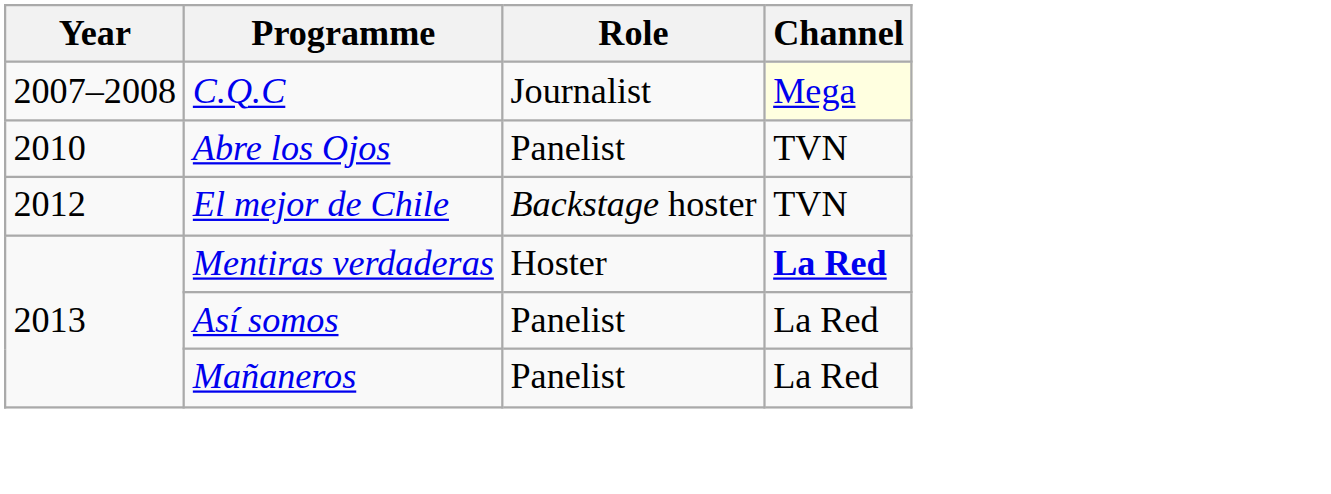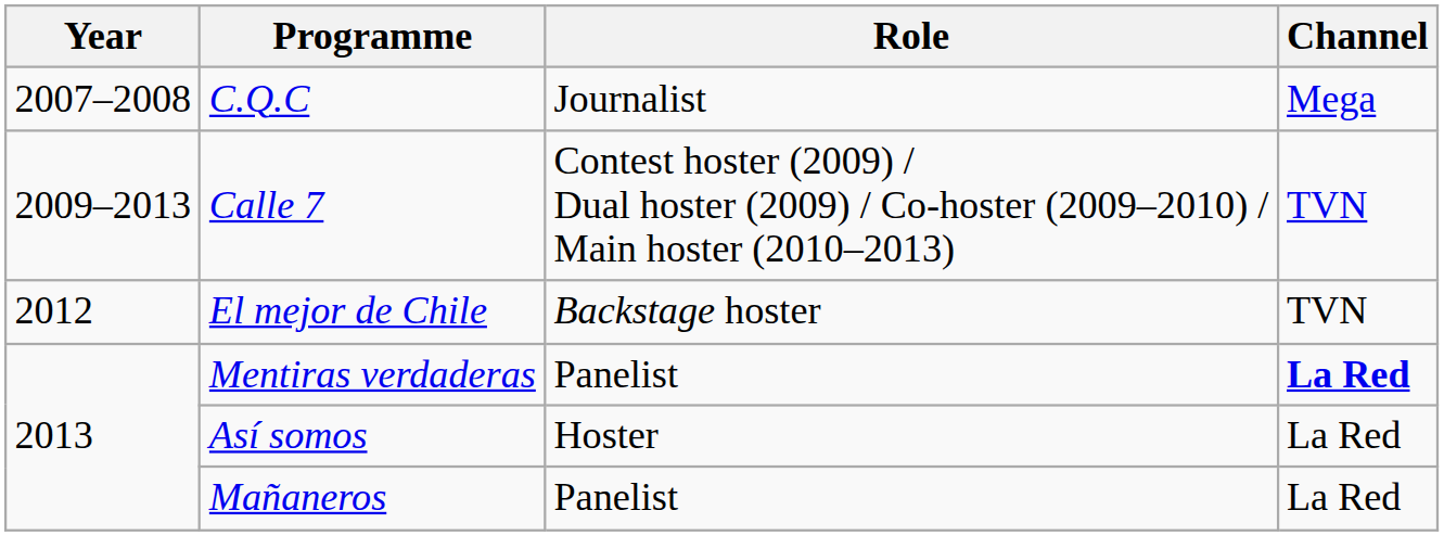C.Q.C | Channel: lightyellow background -> no background
+ row: 2009–2013 | Calle 7 | Contest hoster (2009) / Dual hoster (2009) / Co-hoster (2009–2010) / Main hoster (2010–2013) | TVN
- row: 2010 | Abre los Ojos | Panelist | TVN
Mentiras verdaderas | Role: Hoster -> Panelist
Así somos | Role: Panelist -> Hoster
